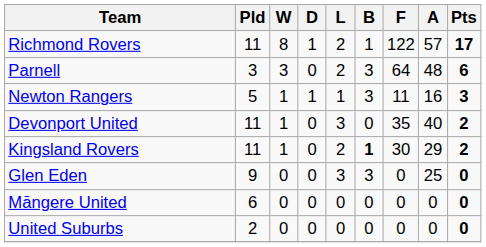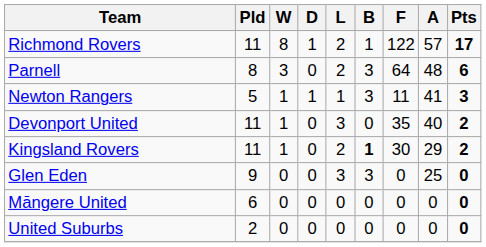Parnell | Pld: 3 -> 8
Newton Rangers | A: 16 -> 41
